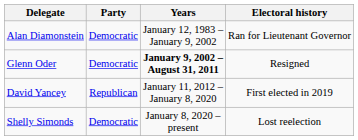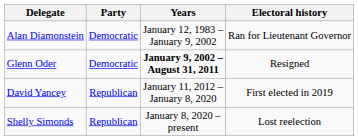Shelly Simonds | Party: Democratic -> Republican
